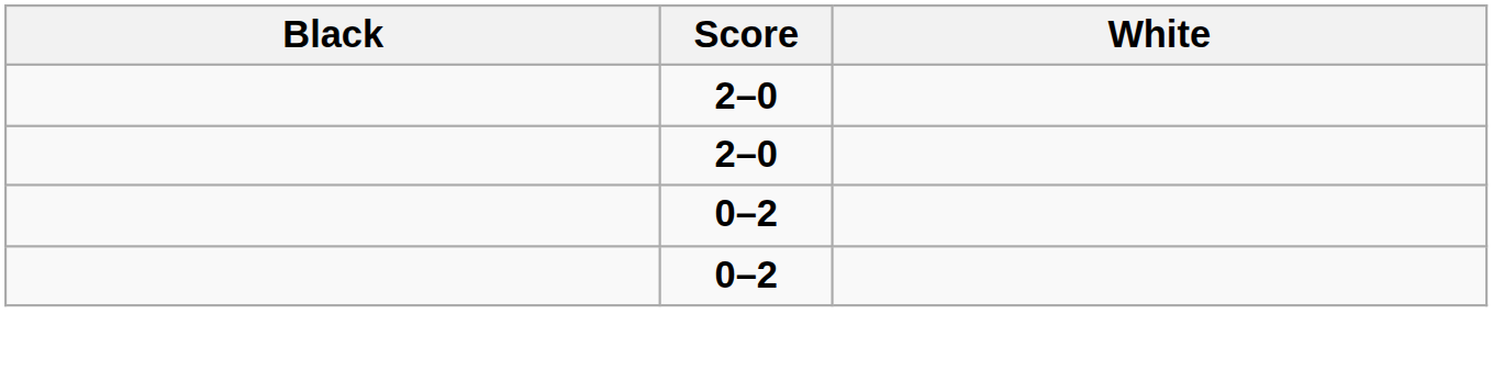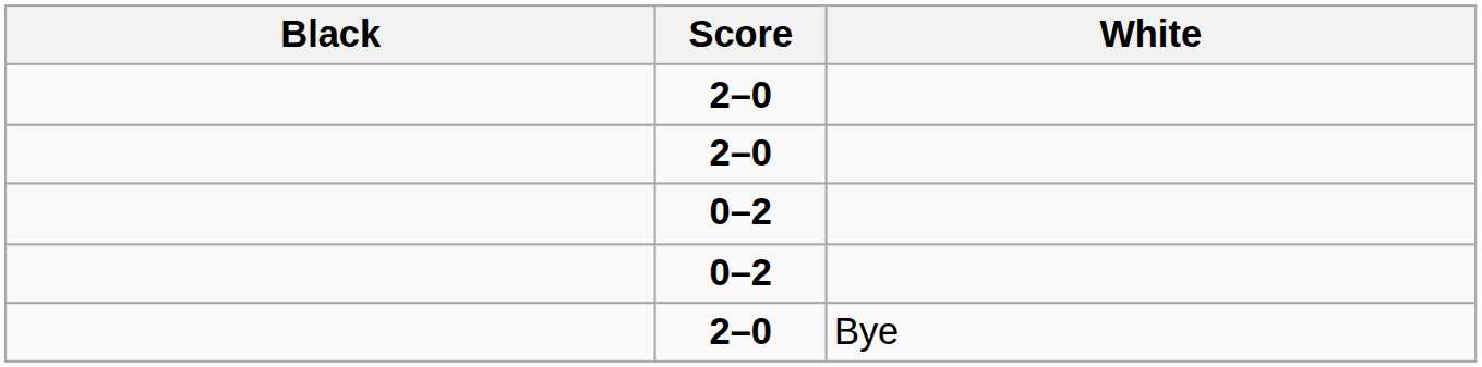+ row: 2–0 | Bye
